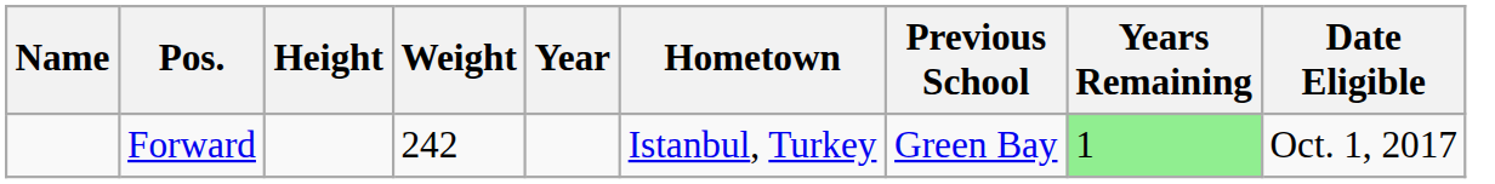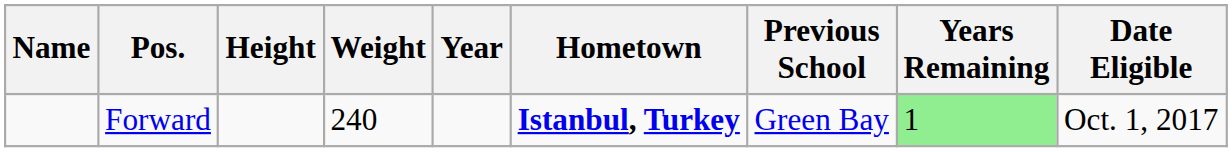Forward | Weight: 242 -> 240
Forward | Hometown: normal -> bold
